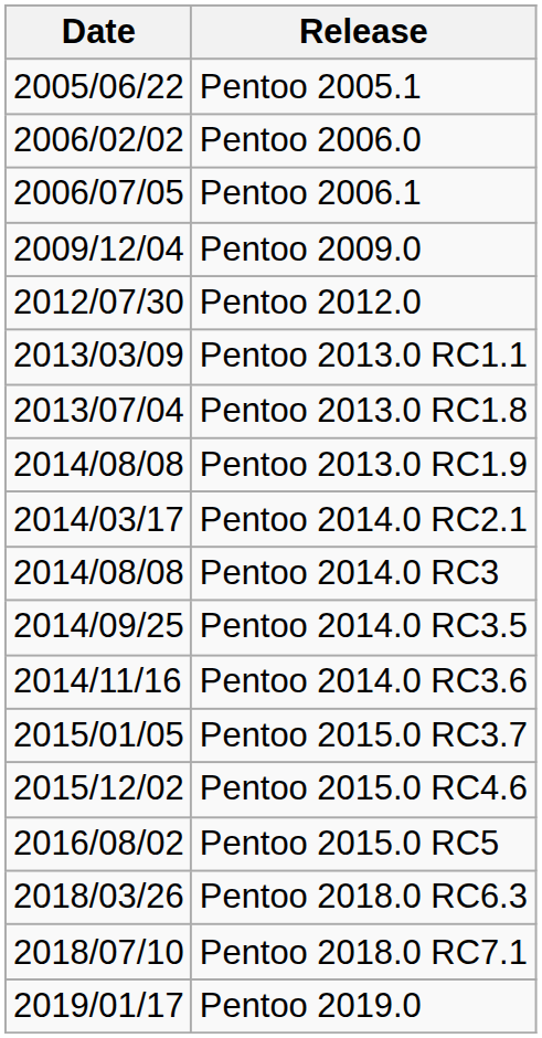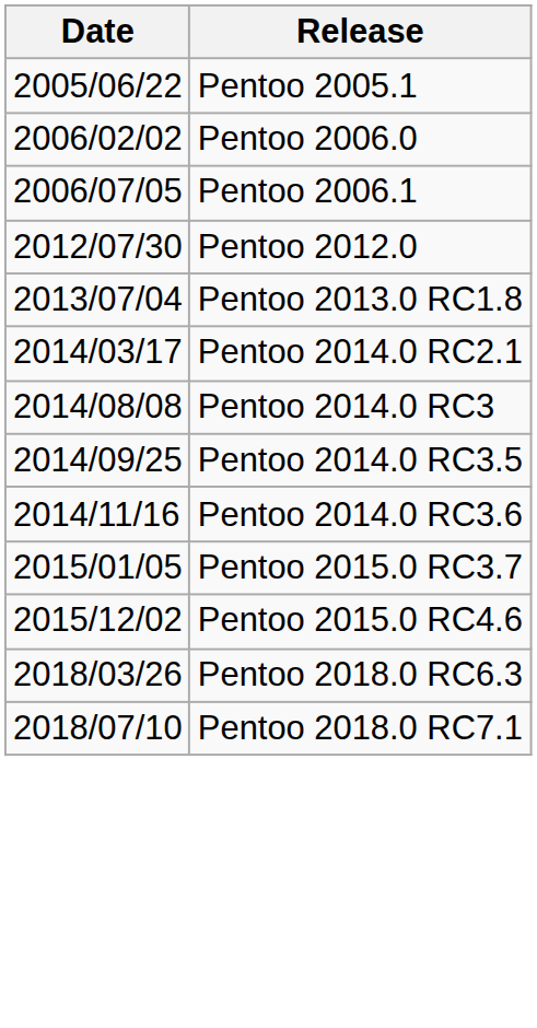- row: 2009/12/04 | Pentoo 2009.0
- row: 2013/03/09 | Pentoo 2013.0 RC1.1
- row: 2014/08/08 | Pentoo 2013.0 RC1.9
- row: 2016/08/02 | Pentoo 2015.0 RC5
- row: 2019/01/17 | Pentoo 2019.0
